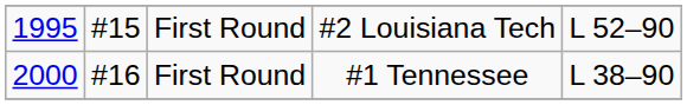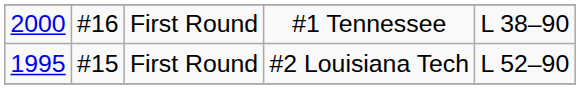rows swapped: #2 Louisiana Tech <-> #1 Tennessee
